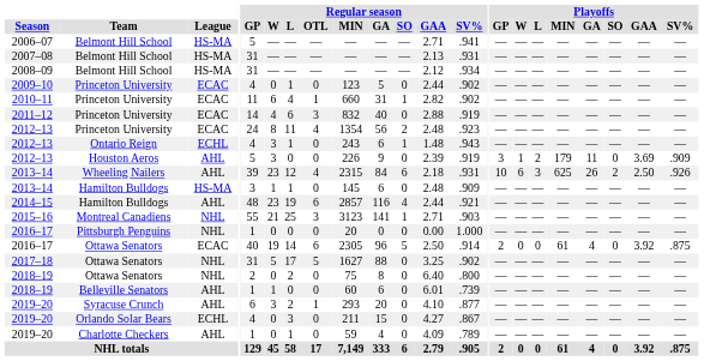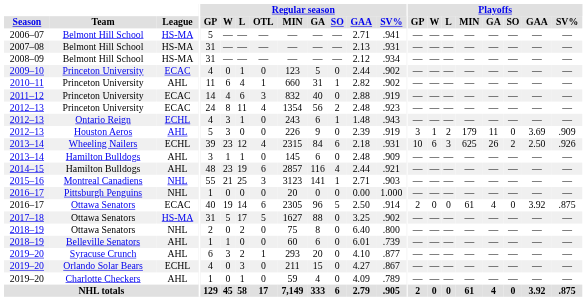2010–11 | League: ECAC -> AHL
2013–14 / Wheeling Nailers | League: AHL -> ECHL
2013–14 / Hamilton Bulldogs | League: HS-MA -> AHL
2017–18 | League: NHL -> HS-MA
